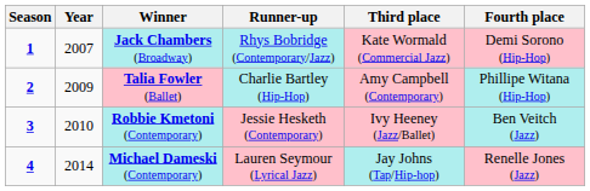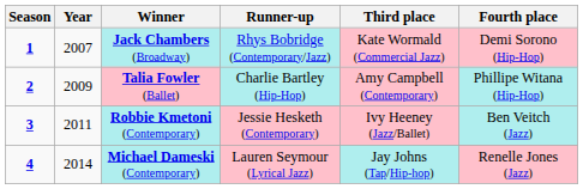Robbie Kmetoni (Contemporary) | Year: 2010 -> 2011
